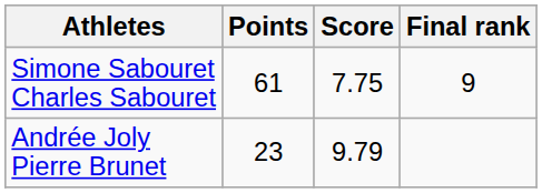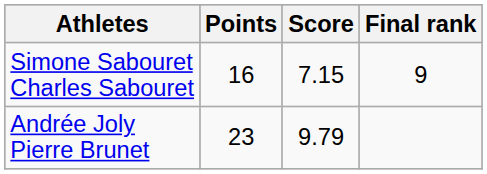Simone Sabouret Charles Sabouret | Points: 61 -> 16
Simone Sabouret Charles Sabouret | Score: 7.75 -> 7.15
